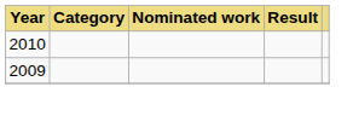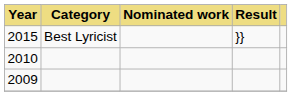+ row: 2015 | Best Lyricist | }}
